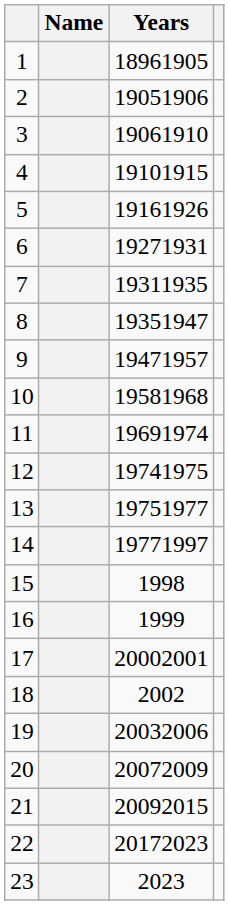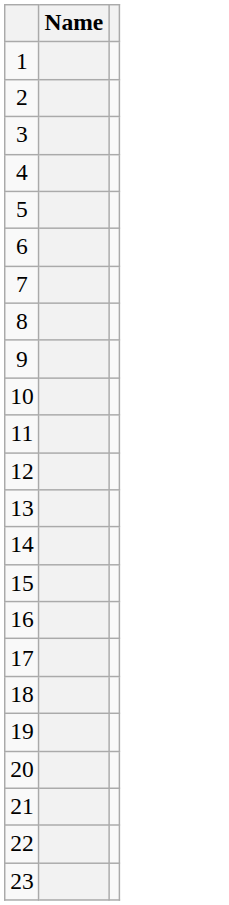- column: Years | 18961905 | 19051906 | 19061910 | 19101915 | 19161926 | 19271931 | 19311935 | 19351947 | 19471957 | 19581968 | 19691974 | 19741975 | 19751977 | 19771997 | 1998 | 1999 | 20002001 | 2002 | 20032006 | 20072009 | 20092015 | 20172023 | 2023
